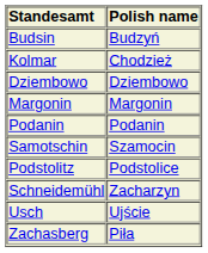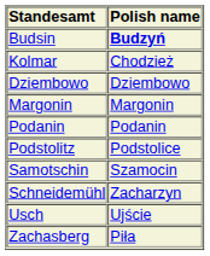Budsin | Polish name: normal -> bold
rows swapped: Podstolitz <-> Samotschin
